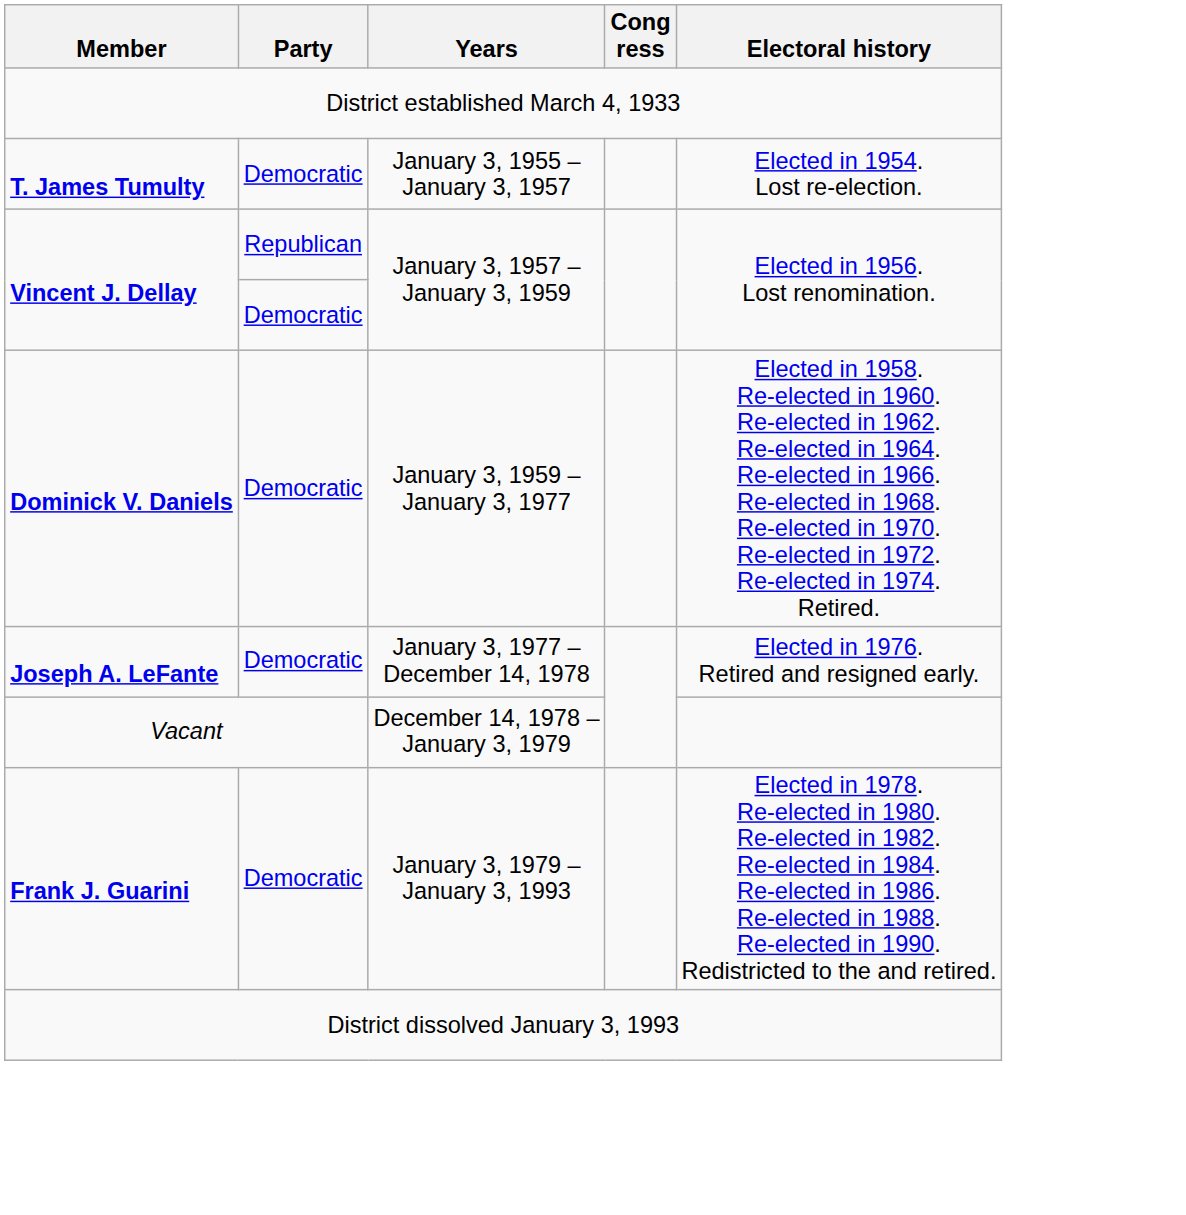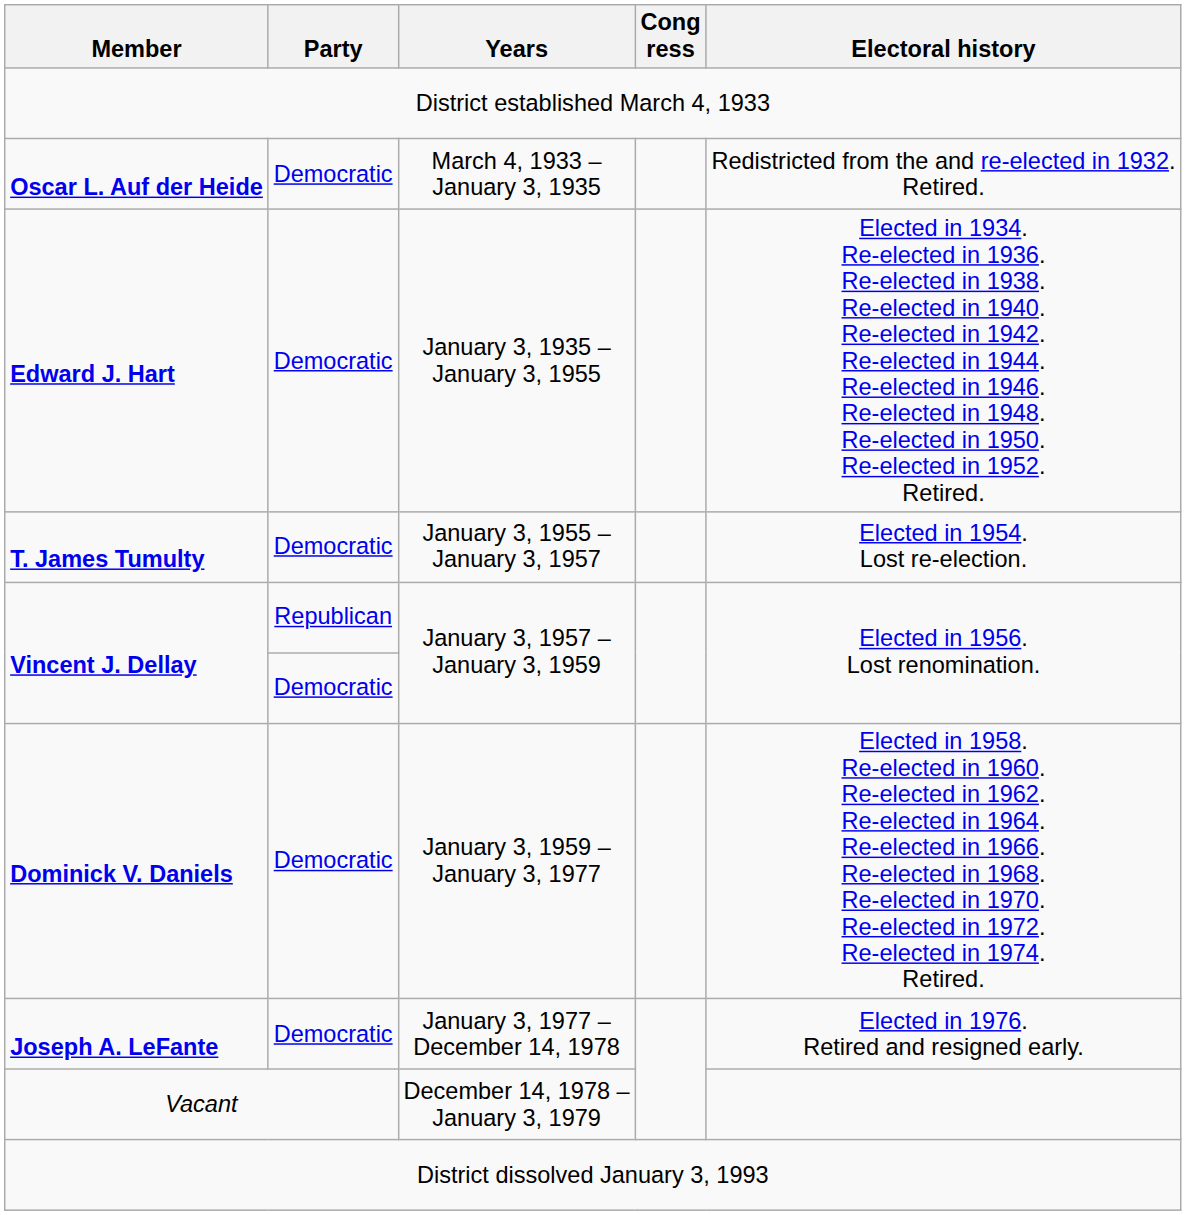+ row: Oscar L. Auf der Heide | Democratic | March 4, 1933 – January 3, 1935 | Redistricted from the and re-elected in 1932. Retired.
+ row: Edward J. Hart | Democratic | January 3, 1935 – January 3, 1955 | Elected in 1934. Re-elected in 1936. Re-elected in 1938. Re-elected in 1940. Re-elected in 1942. Re-elected in 1944. Re-elected in 1946. Re-elected in 1948. Re-elected in 1950. Re-elected in 1952. Retired.
- row: Frank J. Guarini | Democratic | January 3, 1979 – January 3, 1993 | Elected in 1978. Re-elected in 1980. Re-elected in 1982. Re-elected in 1984. Re-elected in 1986. Re-elected in 1988. Re-elected in 1990. Redistricted to the and retired.
